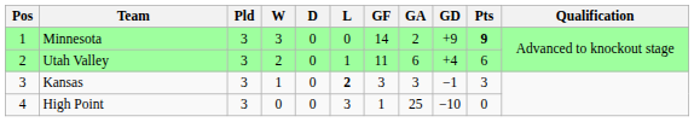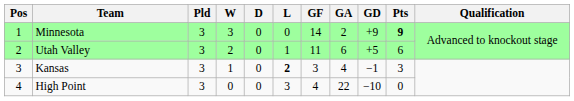Utah Valley | GD: +4 -> +5
Kansas | GA: 3 -> 4
High Point | GF: 1 -> 4
High Point | GA: 25 -> 22
